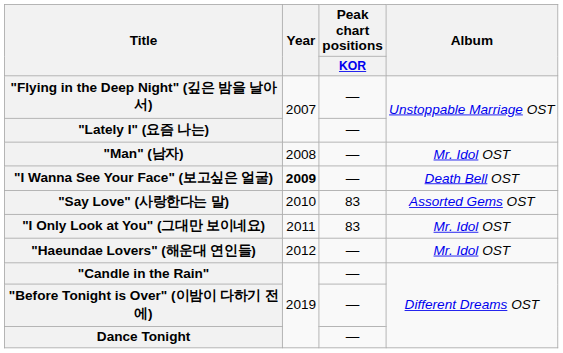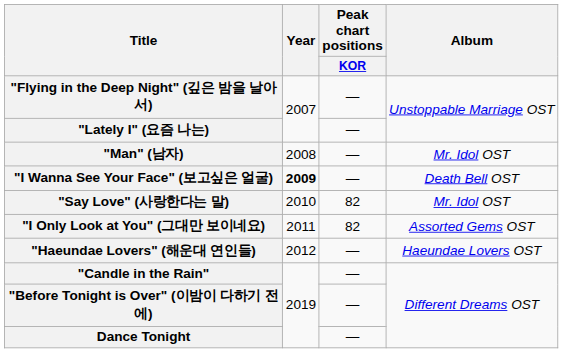"Say Love" (사랑한다는 말) | Peak chart positions / KOR: 83 -> 82
"Say Love" (사랑한다는 말) | Album: Assorted Gems OST -> Mr. Idol OST
"I Only Look at You" (그대만 보이네요) | Peak chart positions / KOR: 83 -> 82
"I Only Look at You" (그대만 보이네요) | Album: Mr. Idol OST -> Assorted Gems OST
"Haeundae Lovers" (해운대 연인들) | Album: Mr. Idol OST -> Haeundae Lovers OST
